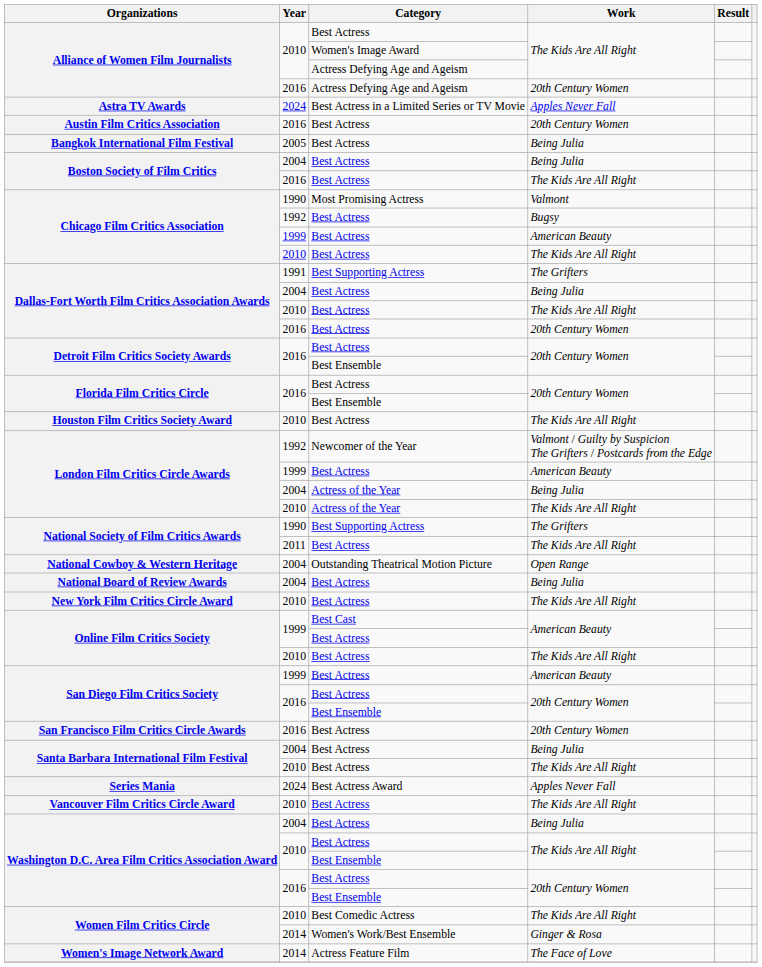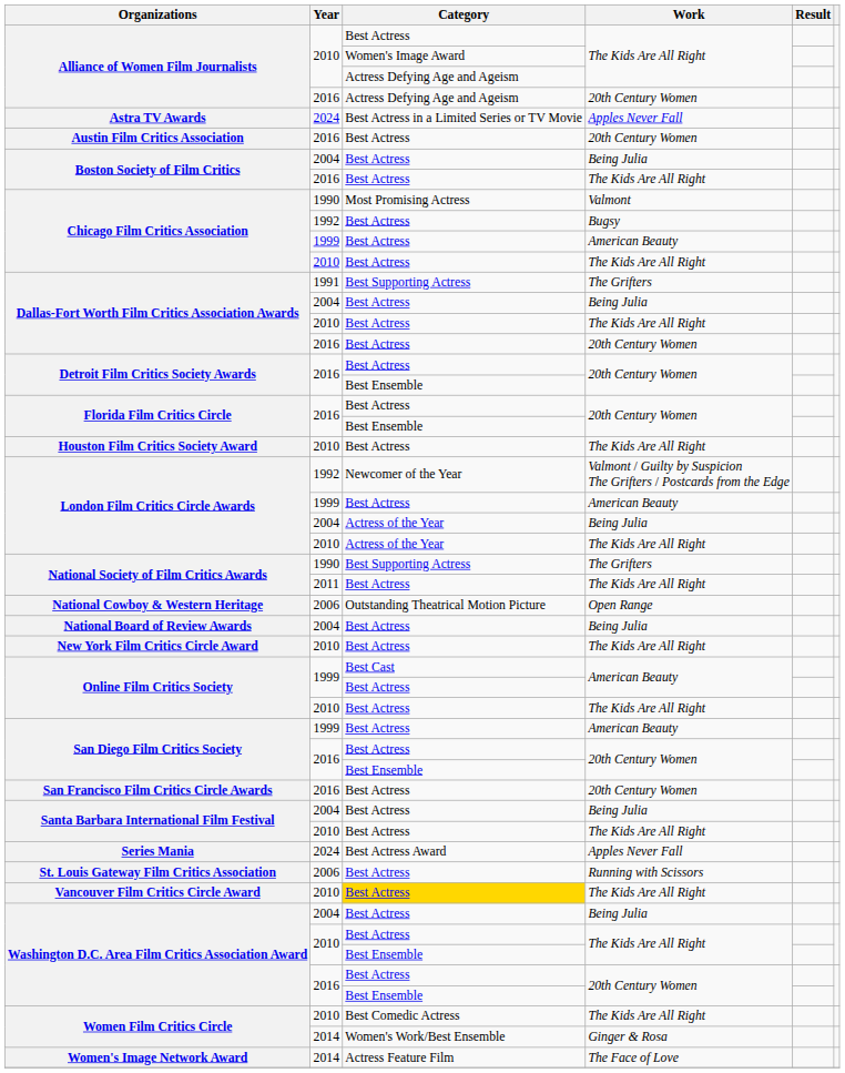- row: Bangkok International Film Festival | 2005 | Best Actress | Being Julia
National Cowboy & Western Heritage | Year: 2004 -> 2006
+ row: St. Louis Gateway Film Critics Association | 2006 | Best Actress | Running with Scissors
Vancouver Film Critics Circle Award | Category: no background -> gold background
